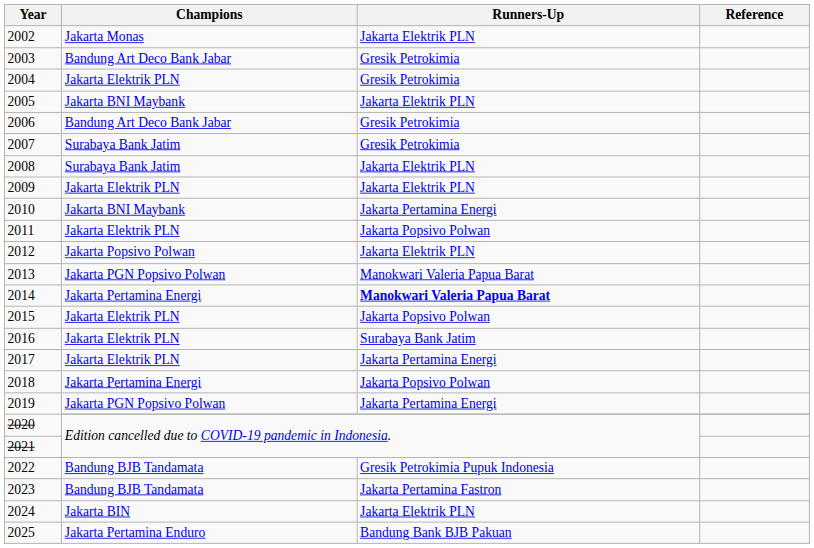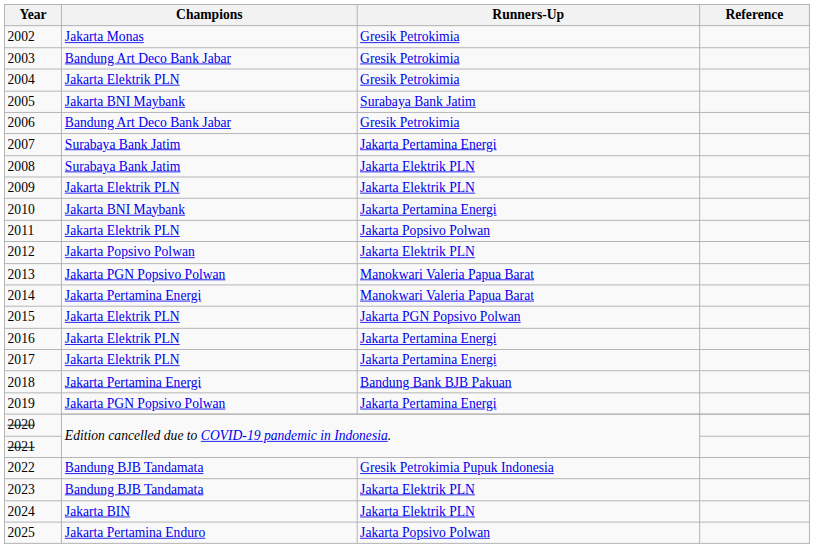2002 | Runners-Up: Jakarta Elektrik PLN -> Gresik Petrokimia
2005 | Runners-Up: Jakarta Elektrik PLN -> Surabaya Bank Jatim
2007 | Runners-Up: Gresik Petrokimia -> Jakarta Pertamina Energi
2014 | Runners-Up: bold -> normal
2015 | Runners-Up: Jakarta Popsivo Polwan -> Jakarta PGN Popsivo Polwan
2016 | Runners-Up: Surabaya Bank Jatim -> Jakarta Pertamina Energi
2018 | Runners-Up: Jakarta Popsivo Polwan -> Bandung Bank BJB Pakuan
2023 | Runners-Up: Jakarta Pertamina Fastron -> Jakarta Elektrik PLN
2025 | Runners-Up: Bandung Bank BJB Pakuan -> Jakarta Popsivo Polwan
